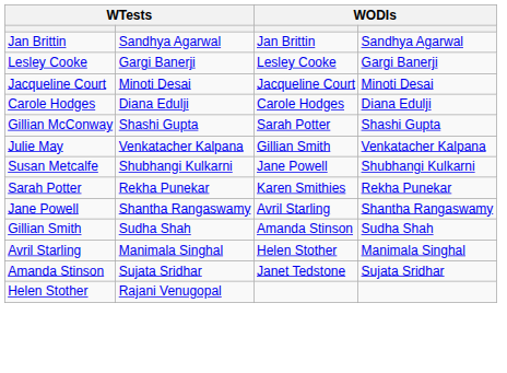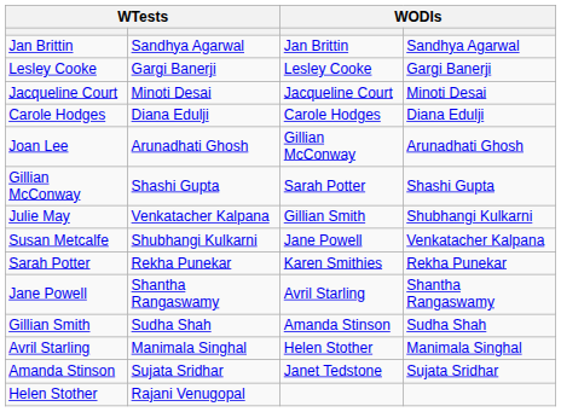+ row: Joan Lee | Arunadhati Ghosh | Gillian McConway | Arunadhati Ghosh
Julie May | column 4: Venkatacher Kalpana -> Shubhangi Kulkarni
Susan Metcalfe | column 4: Shubhangi Kulkarni -> Venkatacher Kalpana
